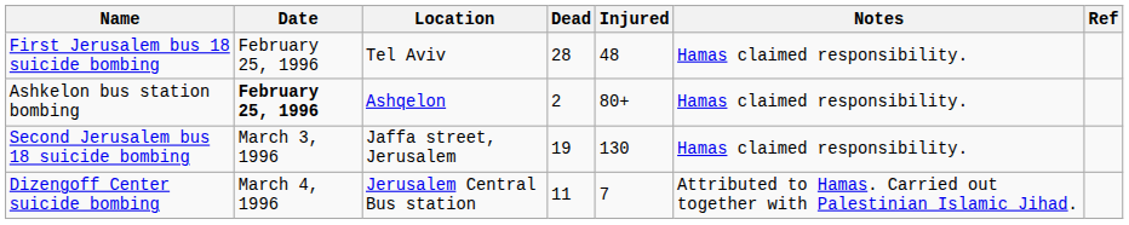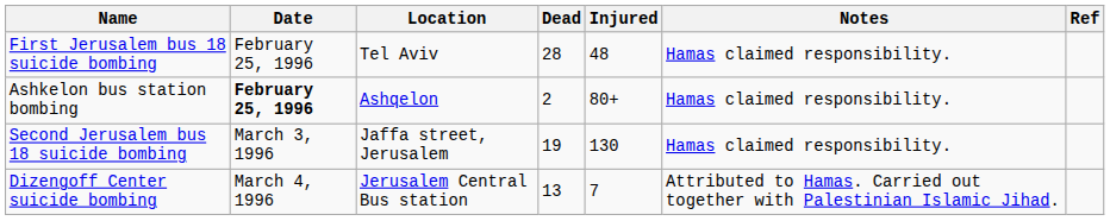Dizengoff Center suicide bombing | Dead: 11 -> 13
